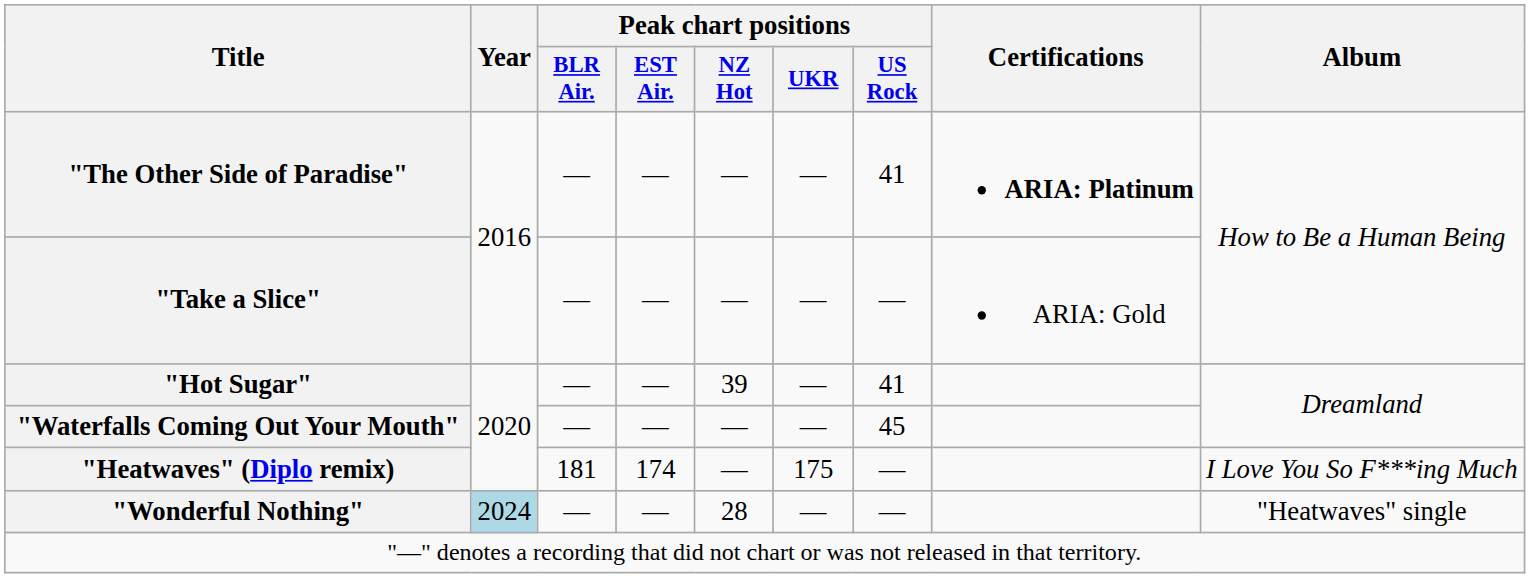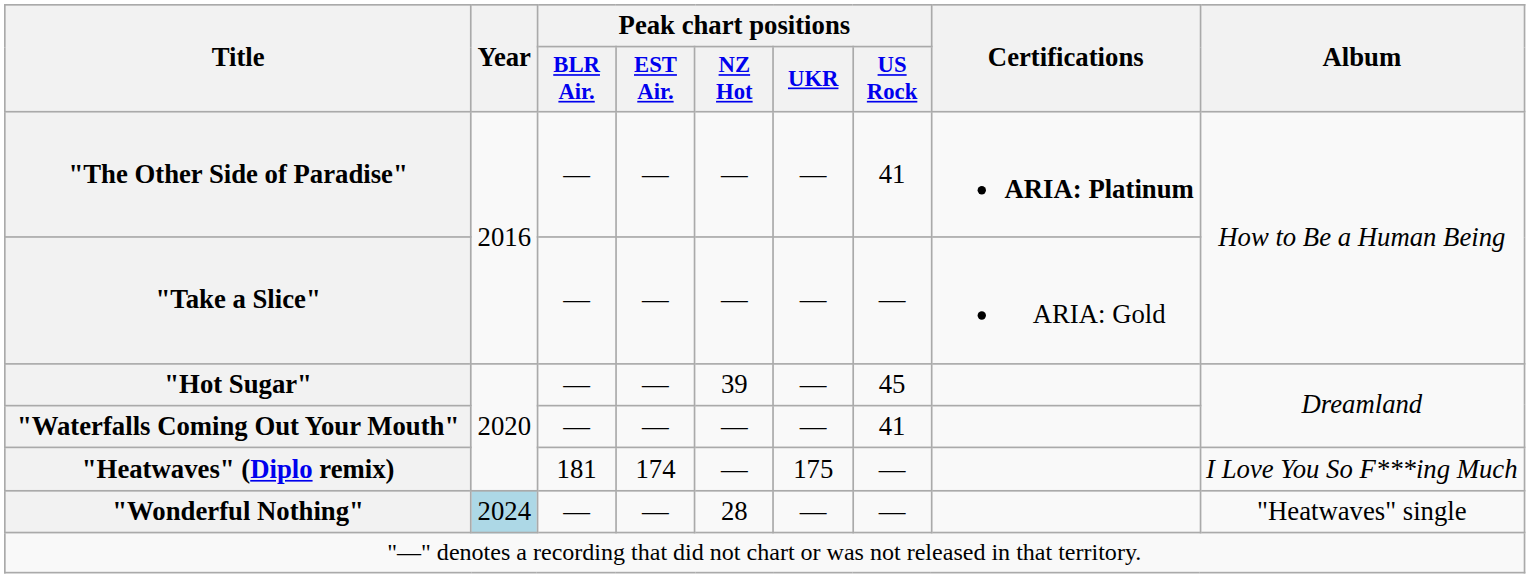"Hot Sugar" | Peak chart positions / US Rock: 41 -> 45
"Waterfalls Coming Out Your Mouth" | Peak chart positions / US Rock: 45 -> 41
